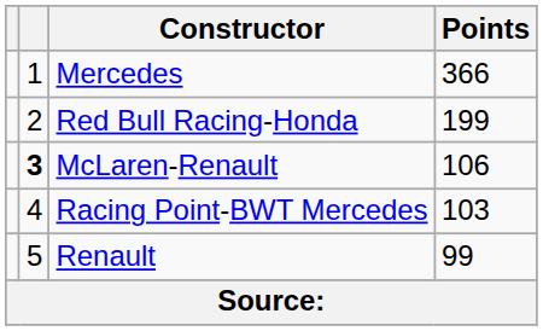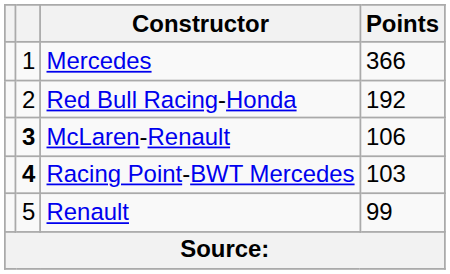Red Bull Racing-Honda | Points: 199 -> 192
Racing Point-BWT Mercedes | column 2: normal -> bold
